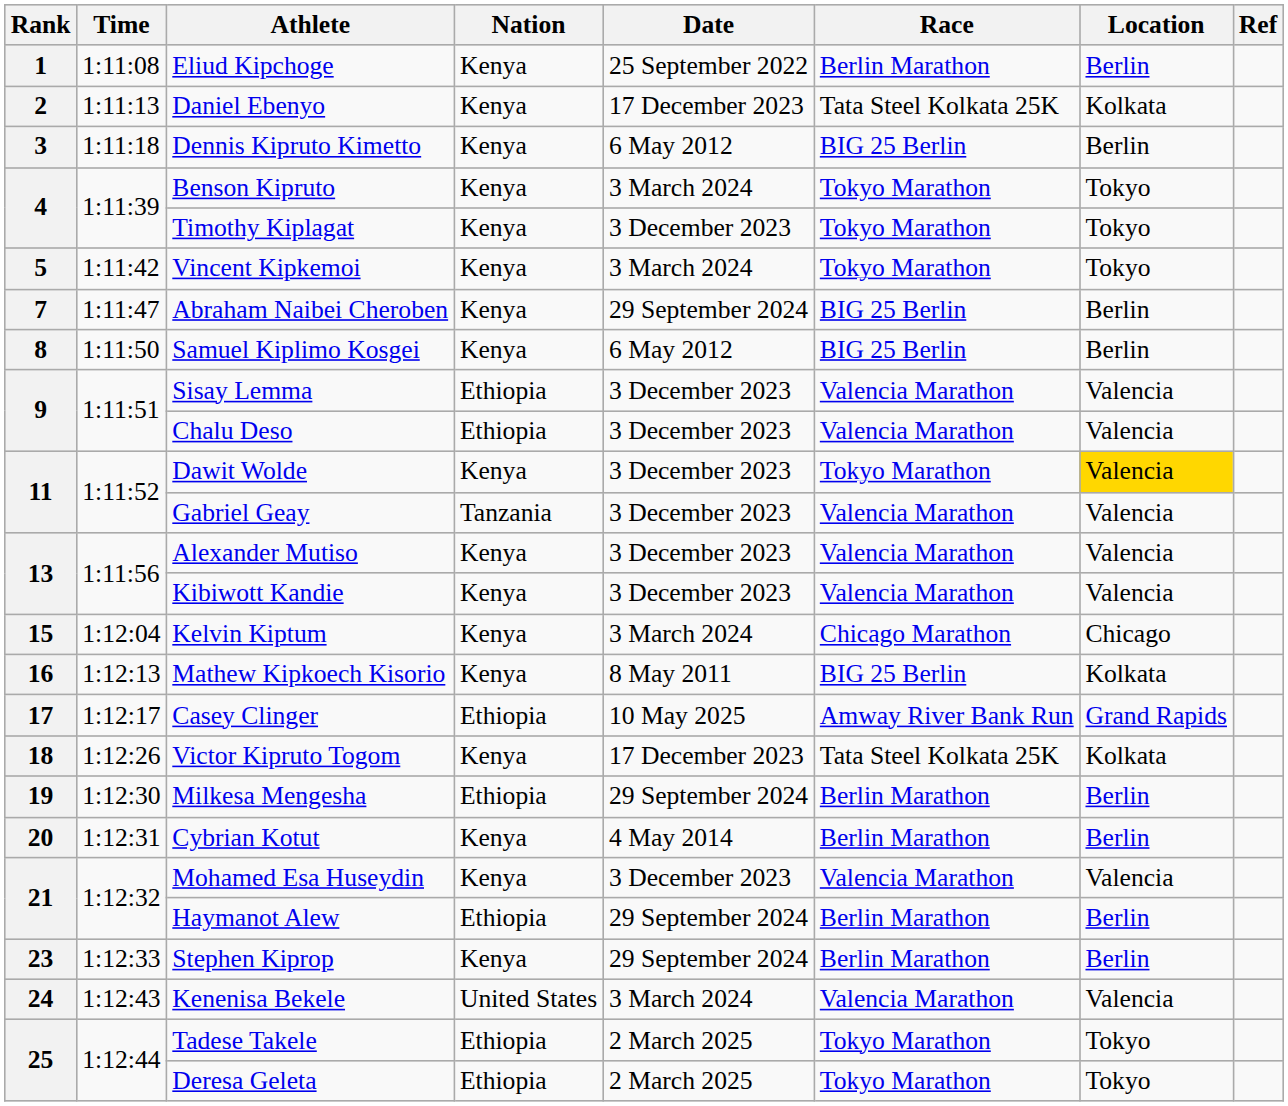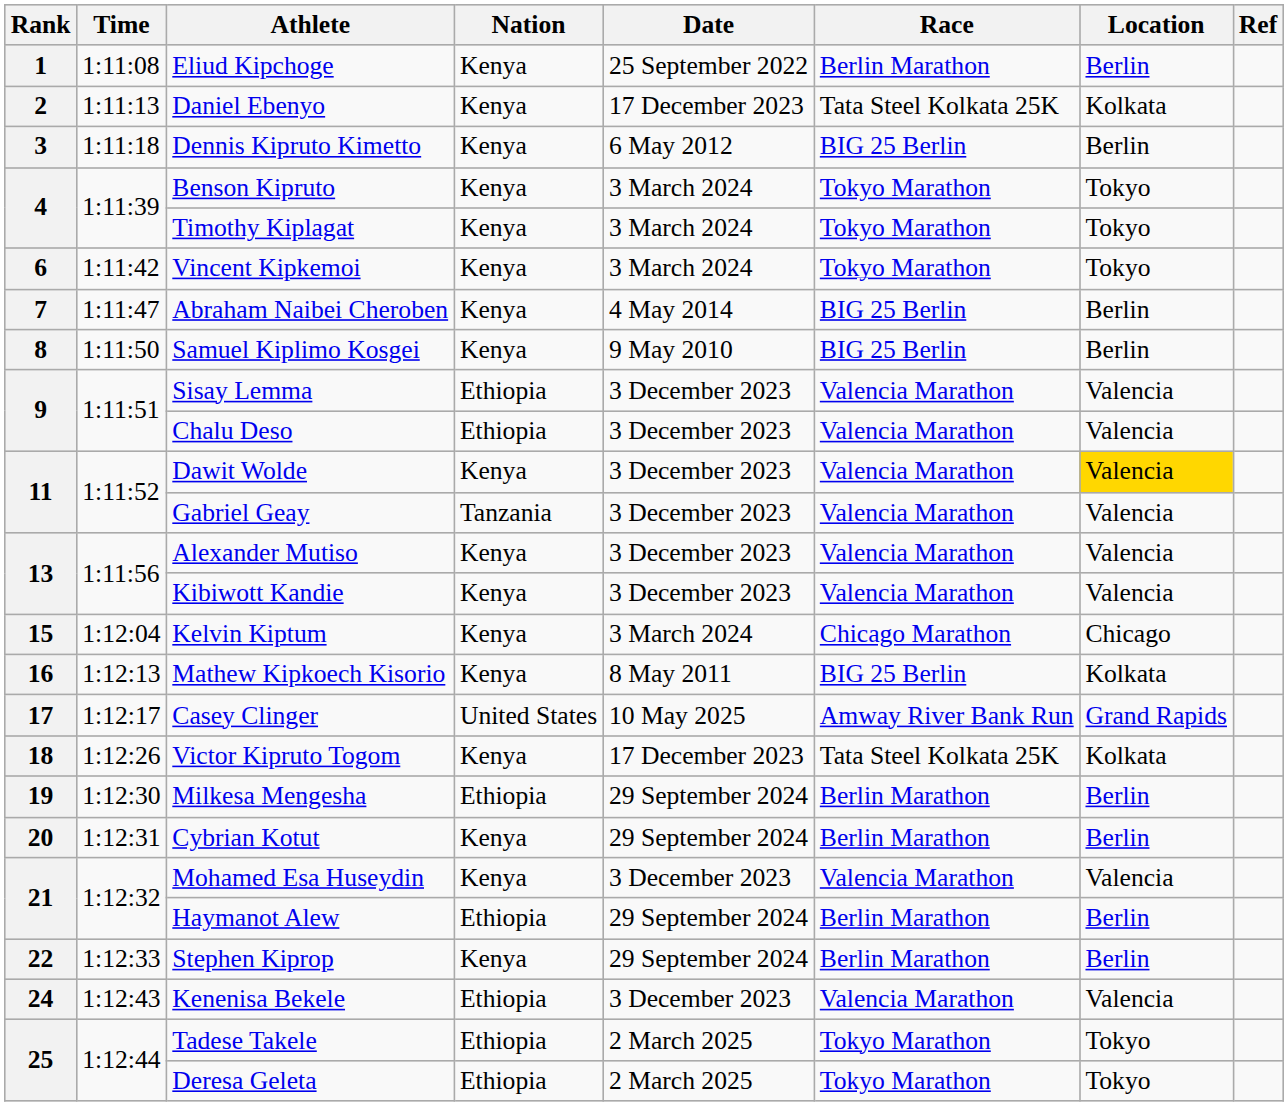Timothy Kiplagat | Date: 3 December 2023 -> 3 March 2024
Vincent Kipkemoi | Rank: 5 -> 6
Abraham Naibei Cheroben | Date: 29 September 2024 -> 4 May 2014
Samuel Kiplimo Kosgei | Date: 6 May 2012 -> 9 May 2010
Dawit Wolde | Race: Tokyo Marathon -> Valencia Marathon
Casey Clinger | Nation: Ethiopia -> United States
Cybrian Kotut | Date: 4 May 2014 -> 29 September 2024
Stephen Kiprop | Rank: 23 -> 22
Kenenisa Bekele | Nation: United States -> Ethiopia
Kenenisa Bekele | Date: 3 March 2024 -> 3 December 2023
